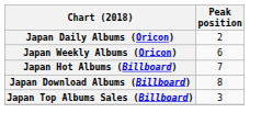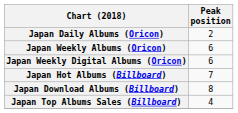+ row: Japan Weekly Digital Albums (Oricon) | 6
Japan Top Albums Sales (Billboard) | Peak position: 3 -> 4
